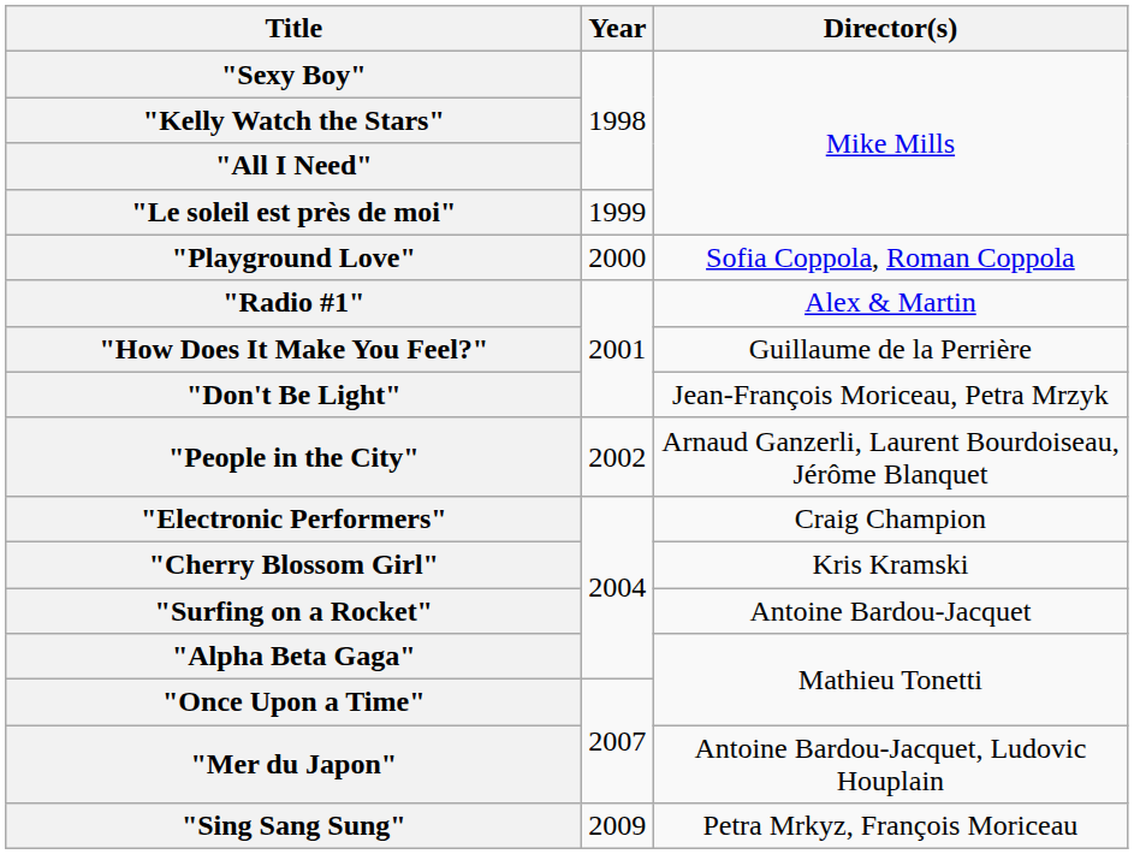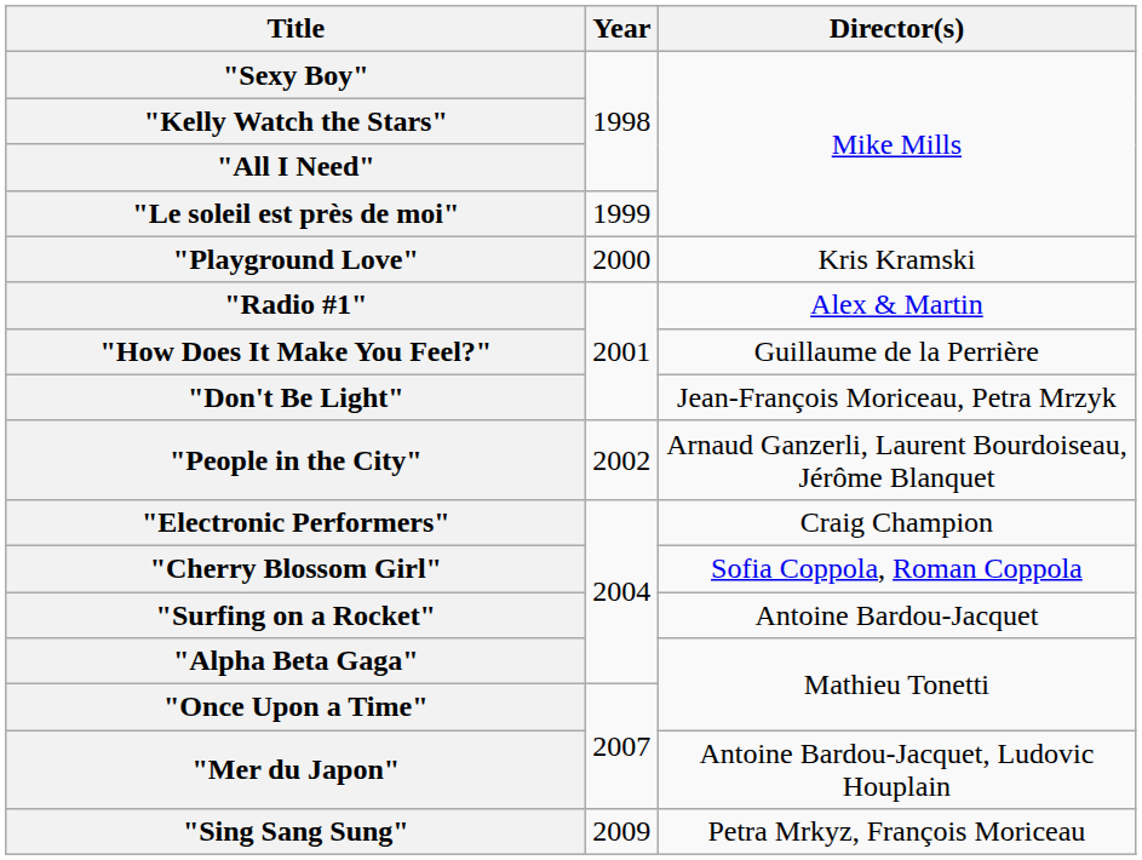"Playground Love" | Director(s): Sofia Coppola, Roman Coppola -> Kris Kramski
"Cherry Blossom Girl" | Director(s): Kris Kramski -> Sofia Coppola, Roman Coppola
